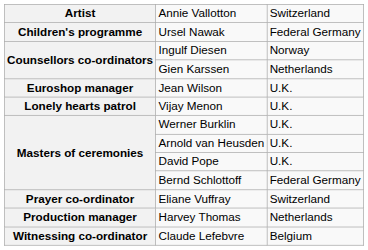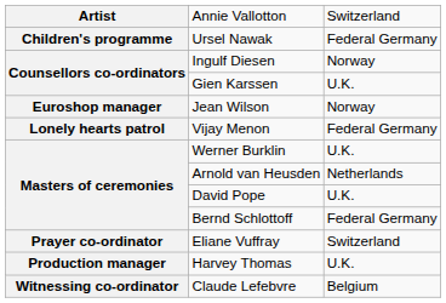Gien Karssen | column 3: Netherlands -> U.K.
Jean Wilson | column 3: U.K. -> Norway
Vijay Menon | column 3: U.K. -> Federal Germany
Arnold van Heusden | column 3: U.K. -> Netherlands
Harvey Thomas | column 3: Netherlands -> U.K.
